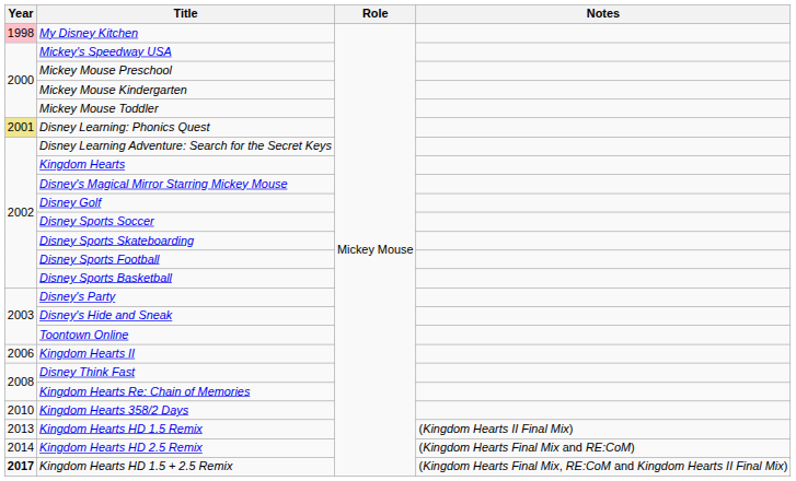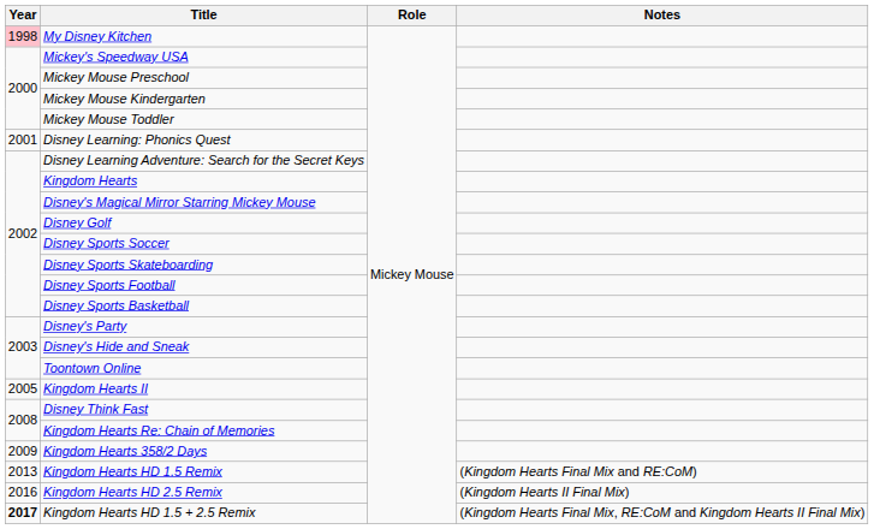Disney Learning: Phonics Quest | Year: khaki background -> no background
Kingdom Hearts II | Year: 2006 -> 2005
Kingdom Hearts 358/2 Days | Year: 2010 -> 2009
Kingdom Hearts HD 1.5 Remix | Notes: (Kingdom Hearts II Final Mix) -> (Kingdom Hearts Final Mix and RE:CoM)
Kingdom Hearts HD 2.5 Remix | Year: 2014 -> 2016
Kingdom Hearts HD 2.5 Remix | Notes: (Kingdom Hearts Final Mix and RE:CoM) -> (Kingdom Hearts II Final Mix)
